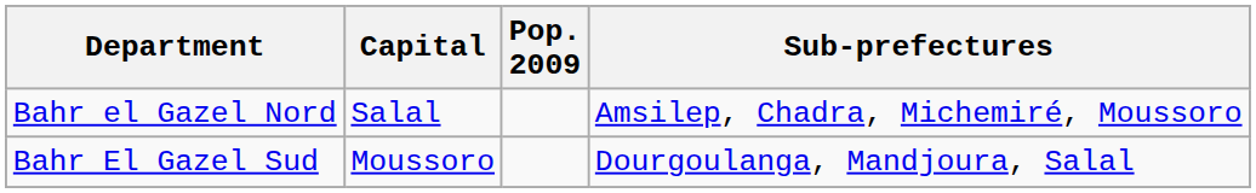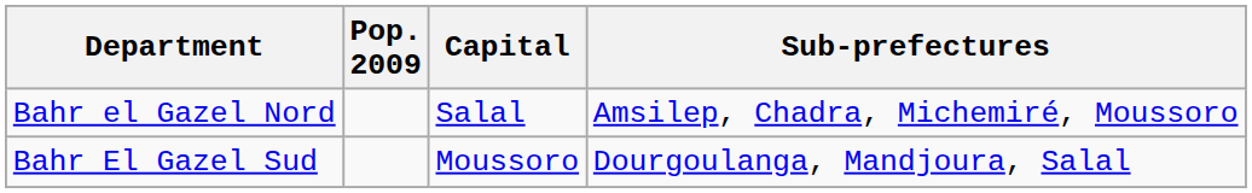columns swapped: Pop. 2009 <-> Capital
